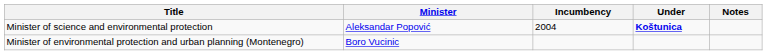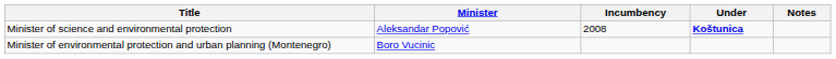Minister of science and environmental protection | Incumbency: 2004 -> 2008
